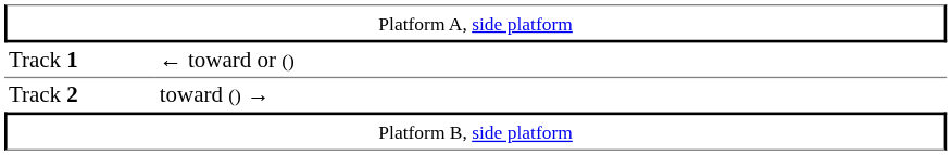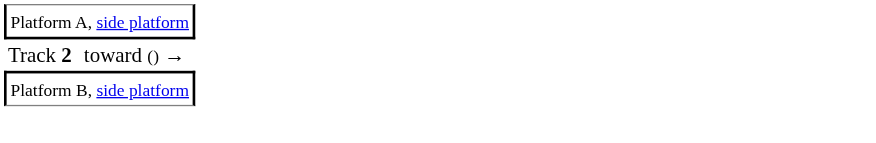- row: Track 1 | ← toward or ()
